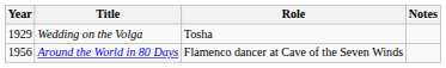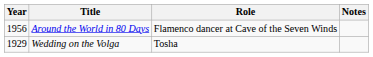rows swapped: Wedding on the Volga <-> Around the World in 80 Days
